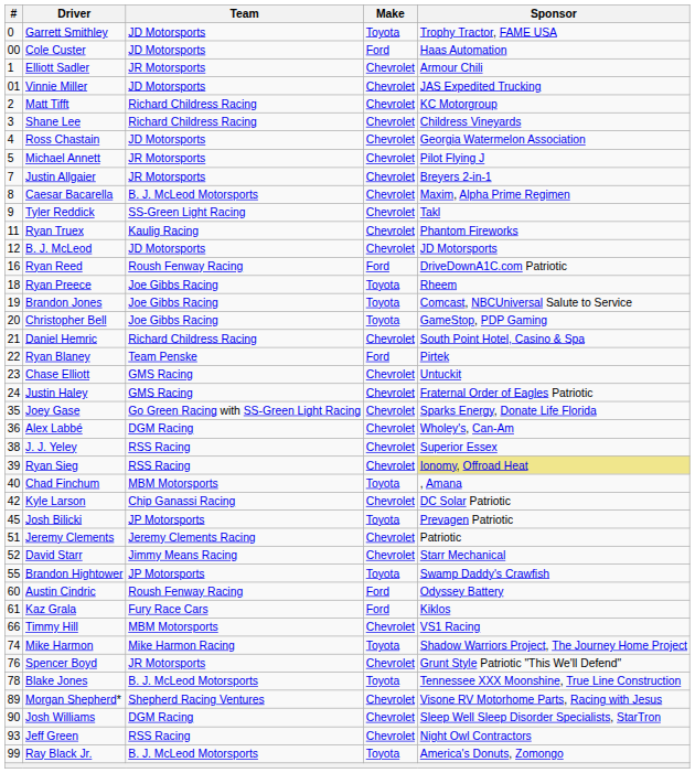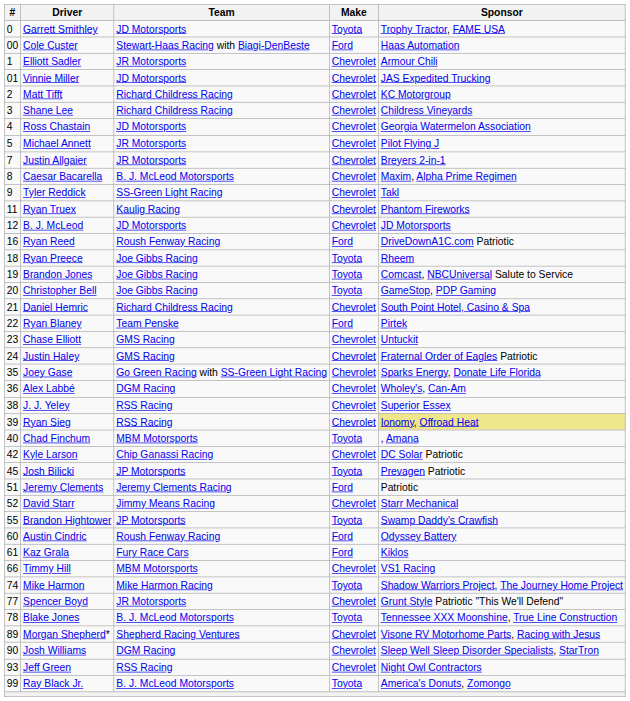Cole Custer | Team: JD Motorsports -> Stewart-Haas Racing with Biagi-DenBeste
Jeremy Clements | Make: Chevrolet -> Ford
Spencer Boyd | #: 76 -> 77
